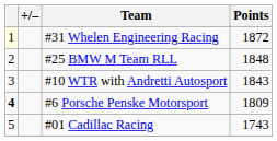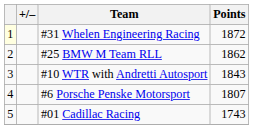#25 BMW M Team RLL | Points: 1848 -> 1862
#6 Porsche Penske Motorsport | column 1: bold -> normal
#6 Porsche Penske Motorsport | Points: 1809 -> 1807
